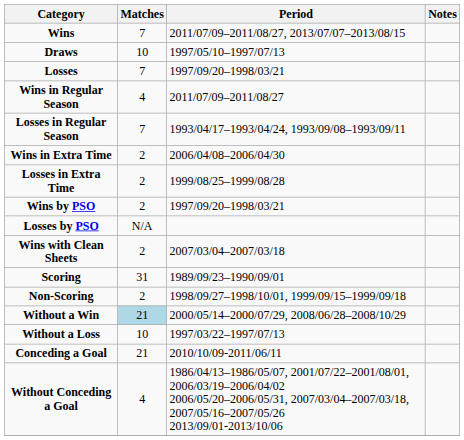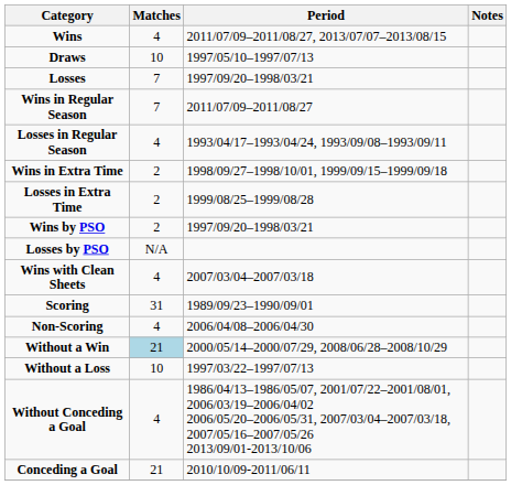Wins | Matches: 7 -> 4
Wins in Regular Season | Matches: 4 -> 7
Losses in Regular Season | Matches: 7 -> 4
Wins in Extra Time | Period: 2006/04/08–2006/04/30 -> 1998/09/27–1998/10/01, 1999/09/15–1999/09/18
Wins with Clean Sheets | Matches: 2 -> 4
Non-Scoring | Matches: 2 -> 4
Non-Scoring | Period: 1998/09/27–1998/10/01, 1999/09/15–1999/09/18 -> 2006/04/08–2006/04/30
rows swapped: Conceding a Goal <-> Without Conceding a Goal
